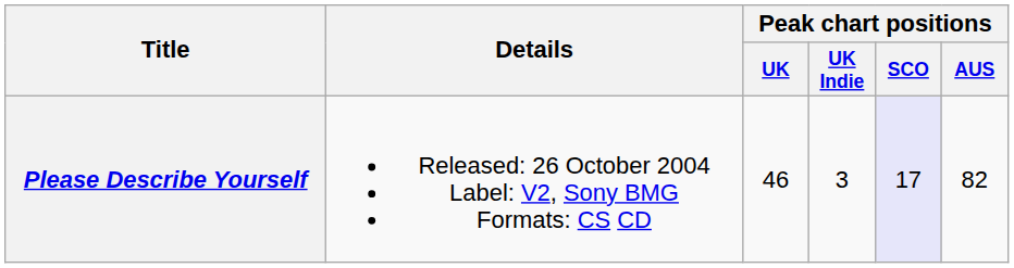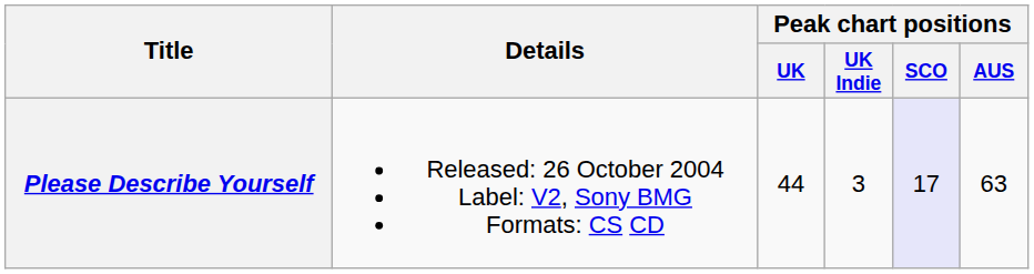Please Describe Yourself | Peak chart positions / UK: 46 -> 44
Please Describe Yourself | Peak chart positions / AUS: 82 -> 63
